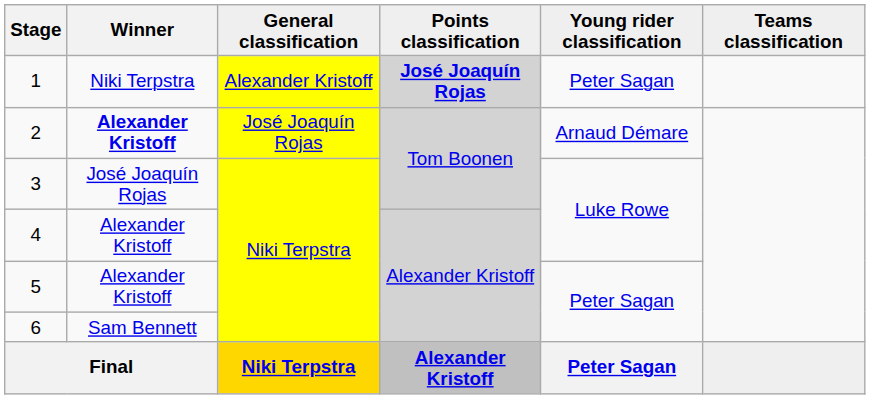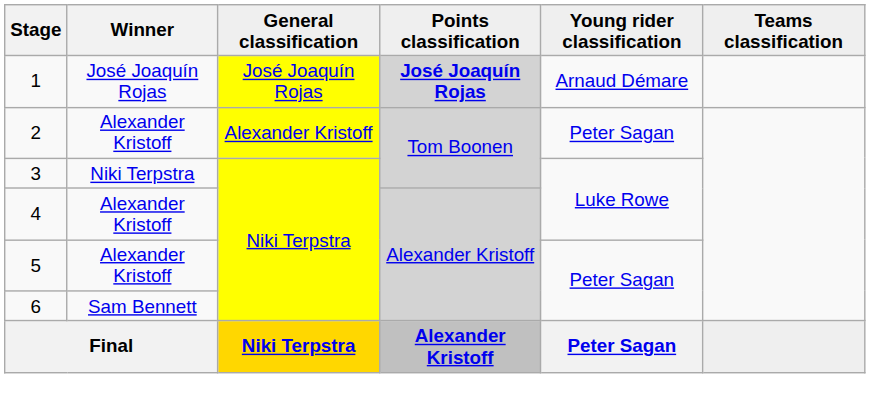1 | Winner: Niki Terpstra -> José Joaquín Rojas
1 | General classification: Alexander Kristoff -> José Joaquín Rojas
1 | Young rider classification: Peter Sagan -> Arnaud Démare
2 | Winner: bold -> normal
2 | General classification: José Joaquín Rojas -> Alexander Kristoff
2 | Young rider classification: Arnaud Démare -> Peter Sagan
3 | Winner: José Joaquín Rojas -> Niki Terpstra
